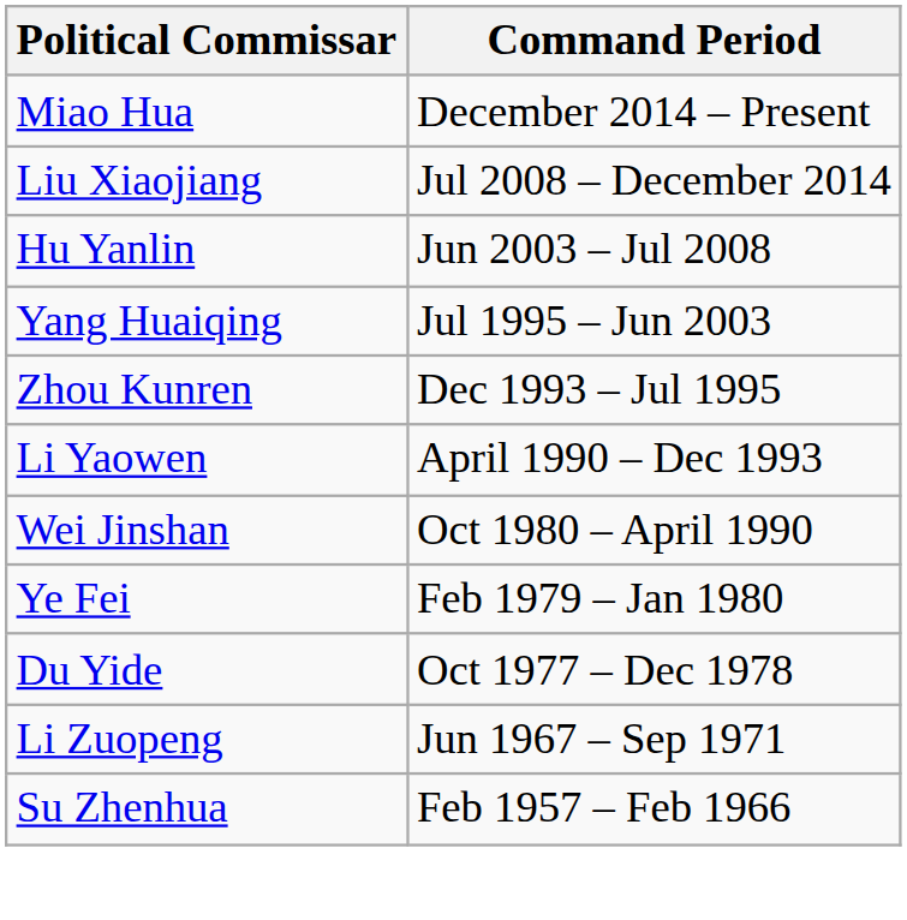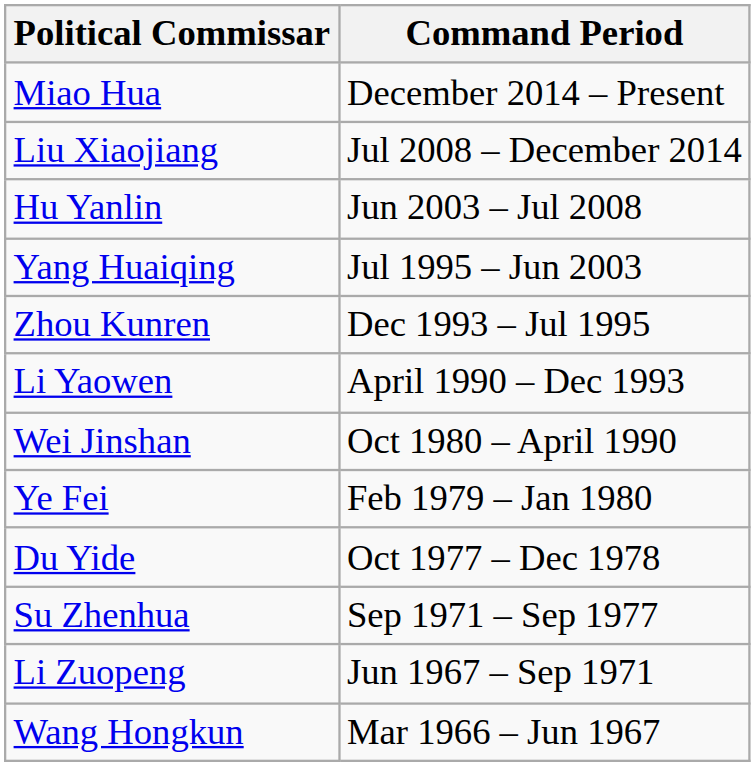+ row: Su Zhenhua | Sep 1971 – Sep 1977
+ row: Wang Hongkun | Mar 1966 – Jun 1967
- row: Su Zhenhua | Feb 1957 – Feb 1966
